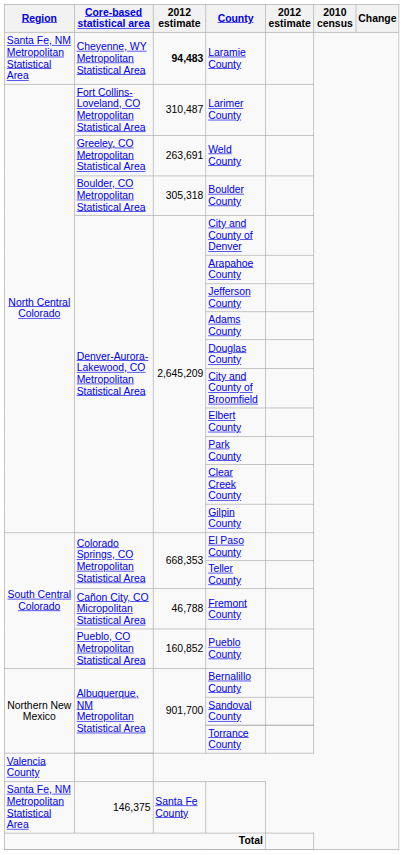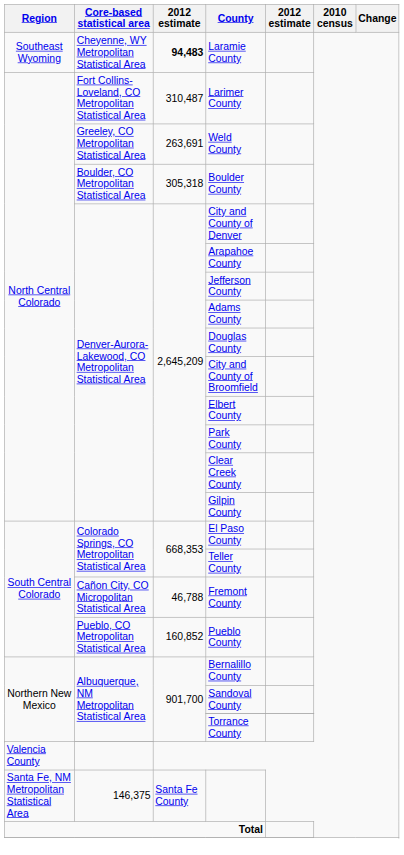Laramie County | Region: Santa Fe, NM Metropolitan Statistical Area -> Southeast Wyoming
